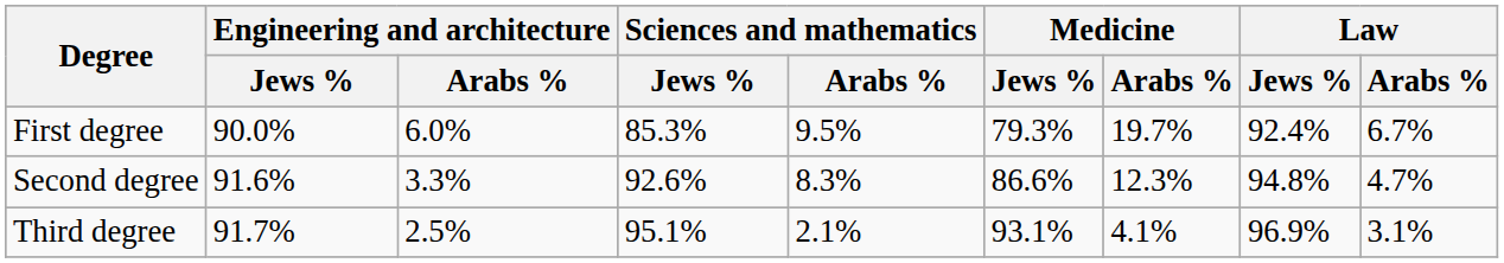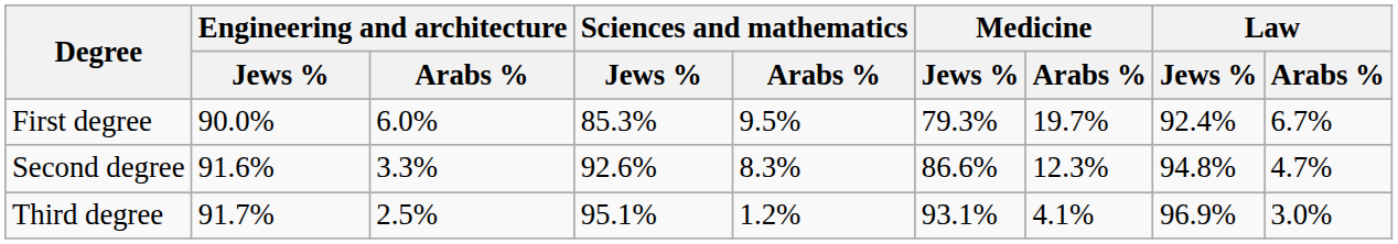Third degree | Sciences and mathematics / Arabs %: 2.1% -> 1.2%
Third degree | Law / Arabs %: 3.1% -> 3.0%
